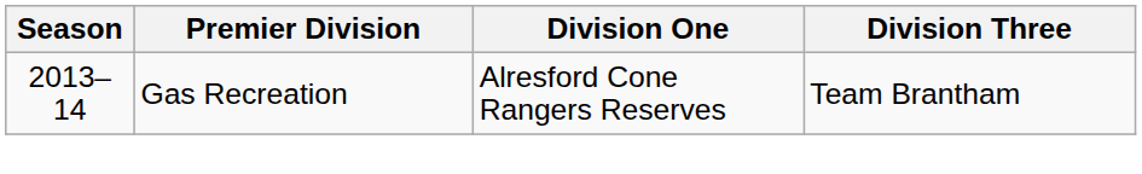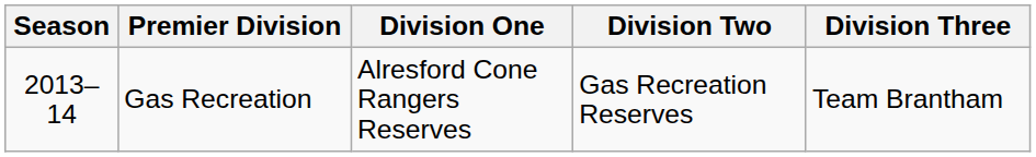+ column: Division Two | Gas Recreation Reserves
